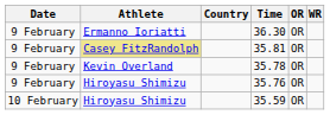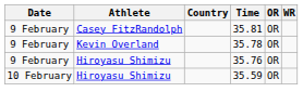- row: 9 February | Ermanno Ioriatti | 36.30 | OR
35.81 | Athlete: khaki background -> no background
